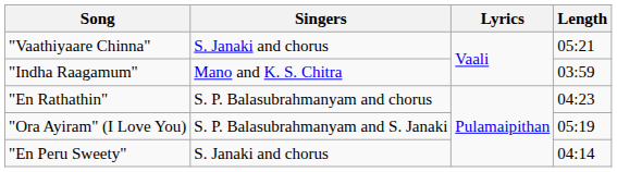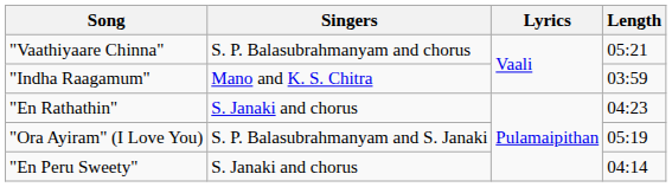"Vaathiyaare Chinna" | Singers: S. Janaki and chorus -> S. P. Balasubrahmanyam and chorus
"En Rathathin" | Singers: S. P. Balasubrahmanyam and chorus -> S. Janaki and chorus
